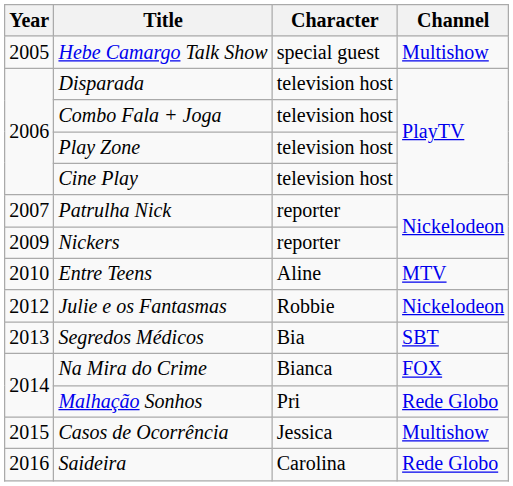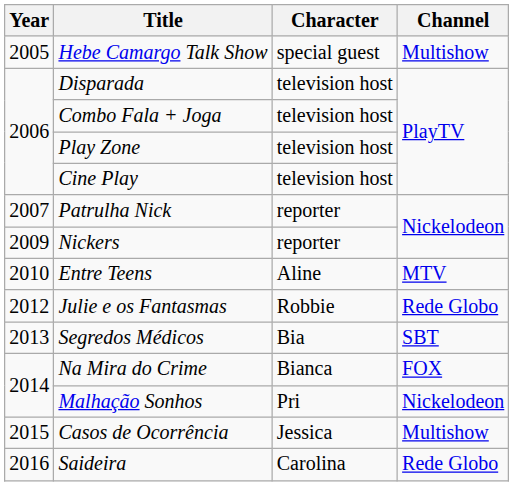Julie e os Fantasmas | Channel: Nickelodeon -> Rede Globo
Malhação Sonhos | Channel: Rede Globo -> Nickelodeon
